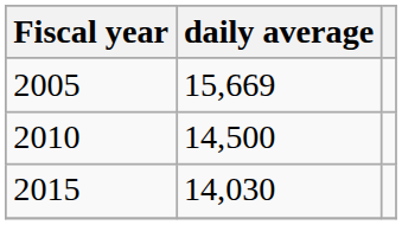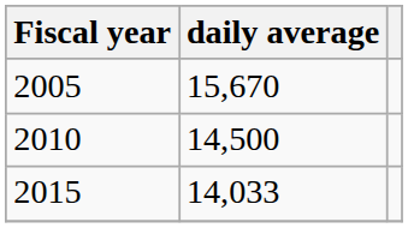2005 | daily average: 15,669 -> 15,670
2015 | daily average: 14,030 -> 14,033
